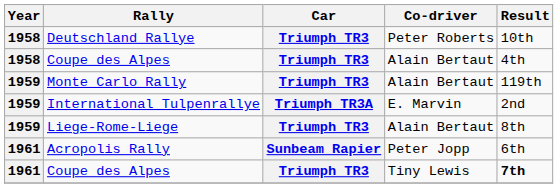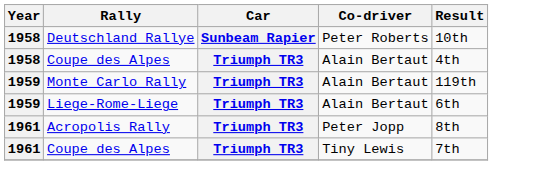Deutschland Rallye | Car: Triumph TR3 -> Sunbeam Rapier
- row: 1959 | International Tulpenrallye | Triumph TR3A | E. Marvin | 2nd
Liege-Rome-Liege | Result: 8th -> 6th
Acropolis Rally | Car: Sunbeam Rapier -> Triumph TR3
Acropolis Rally | Result: 6th -> 8th
Coupe des Alpes / Tiny Lewis | Result: bold -> normal
